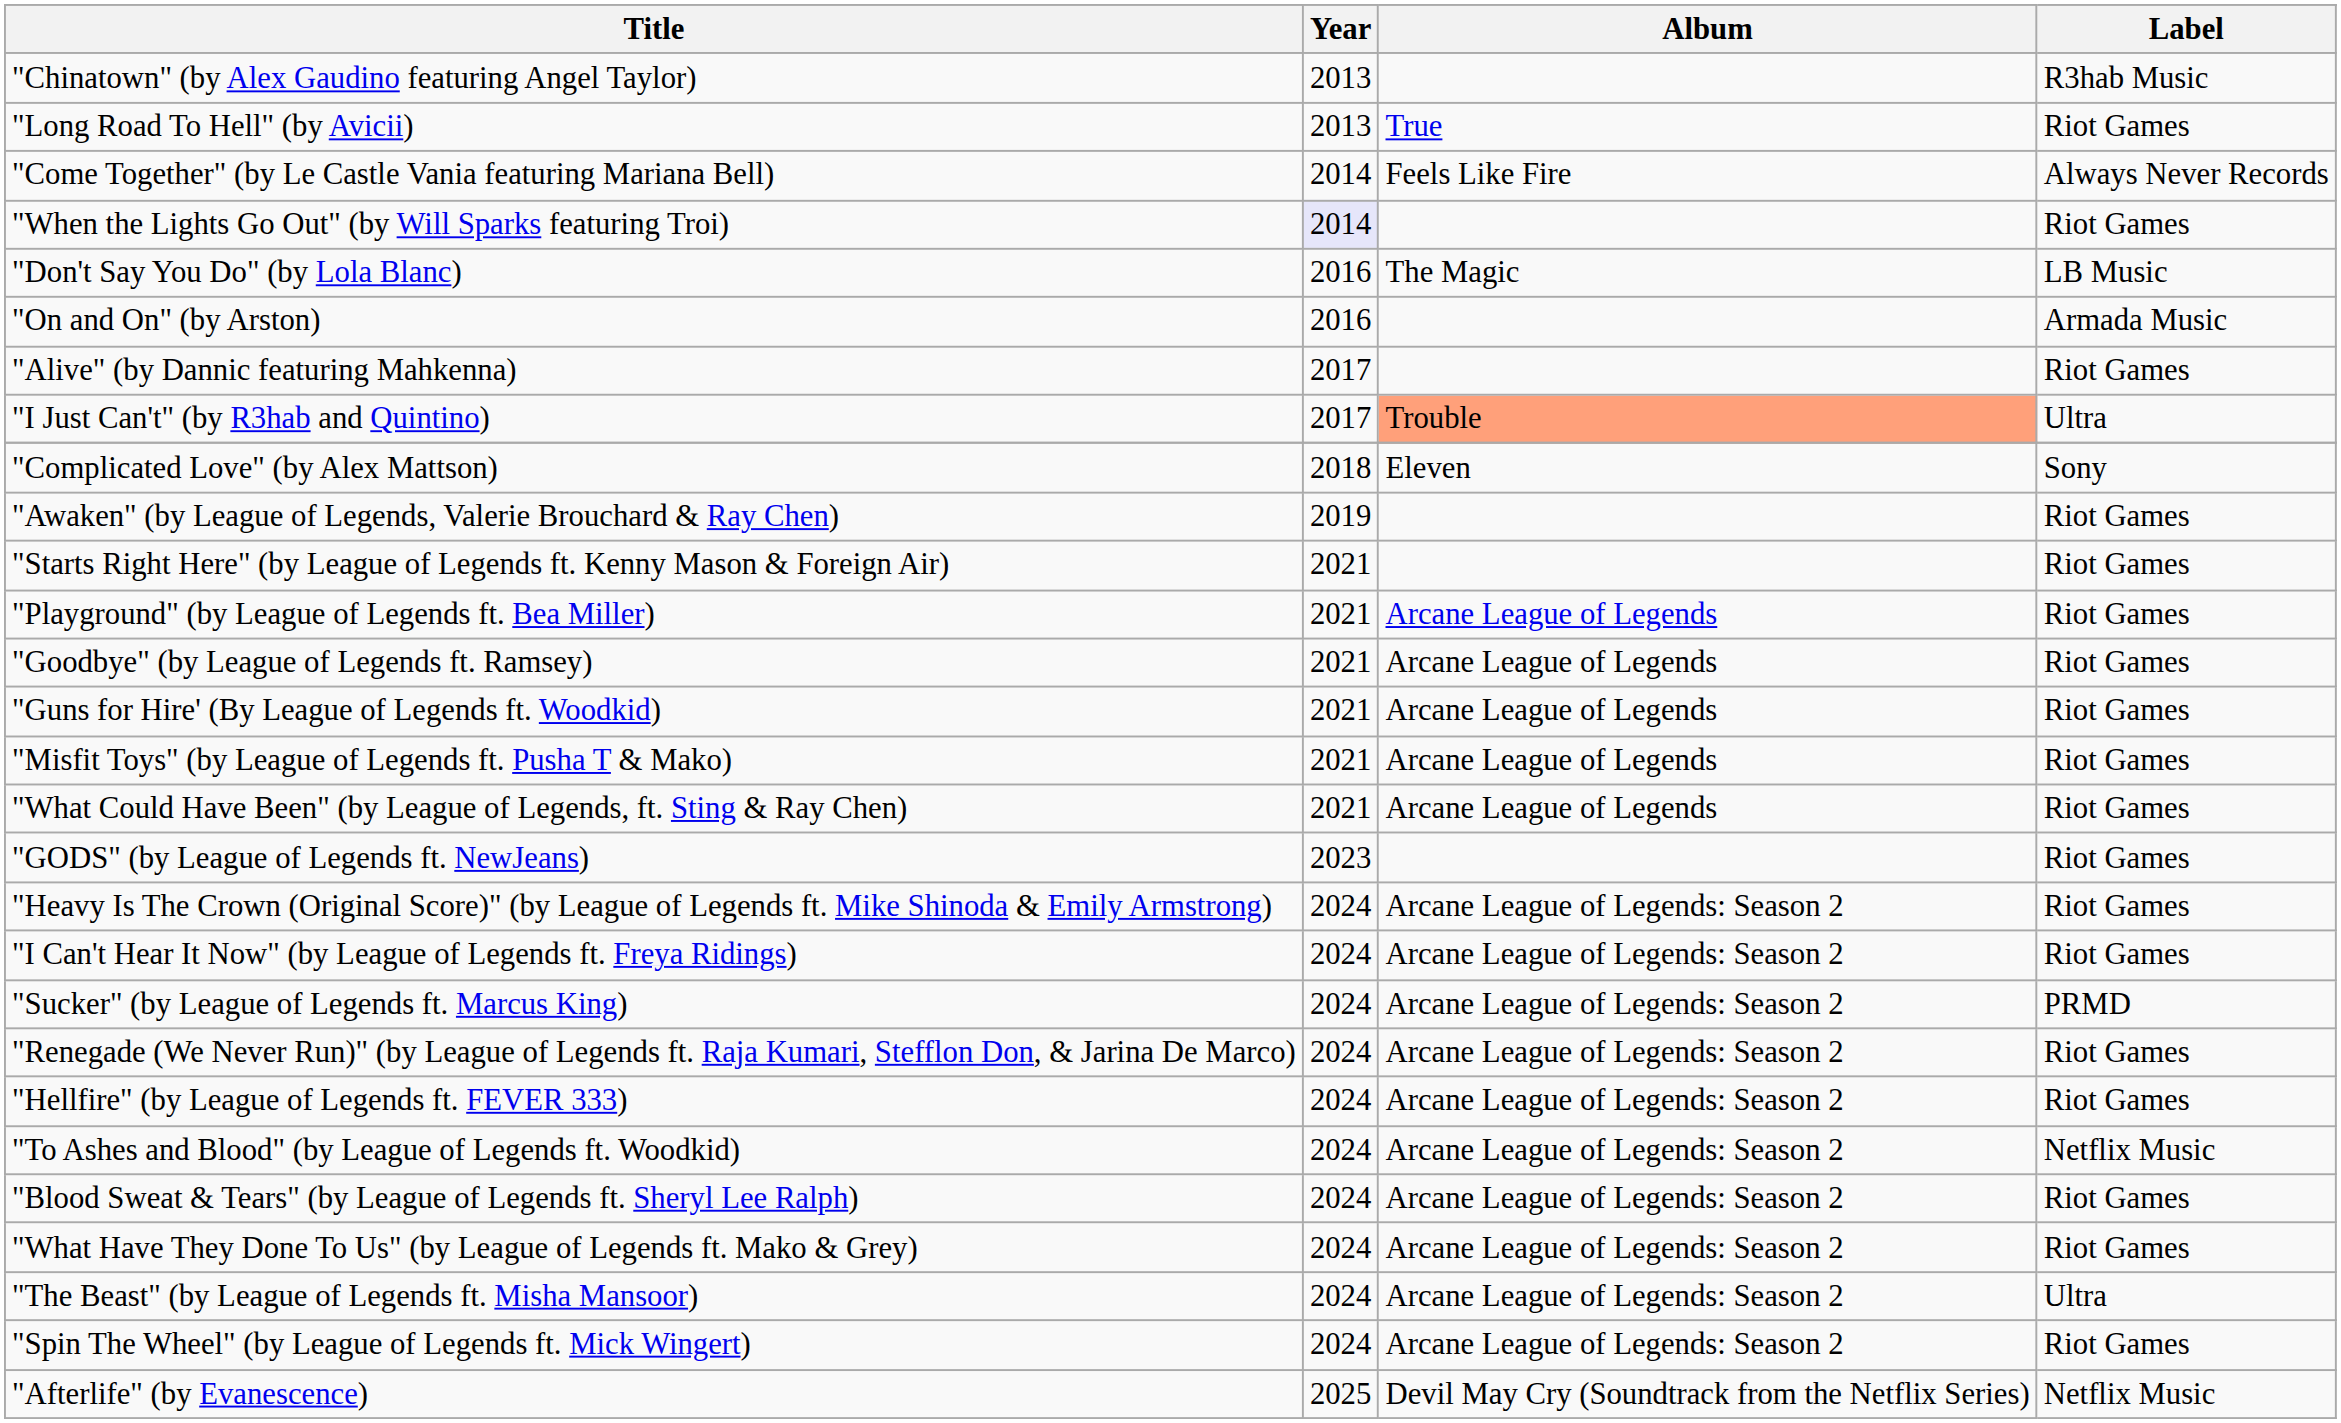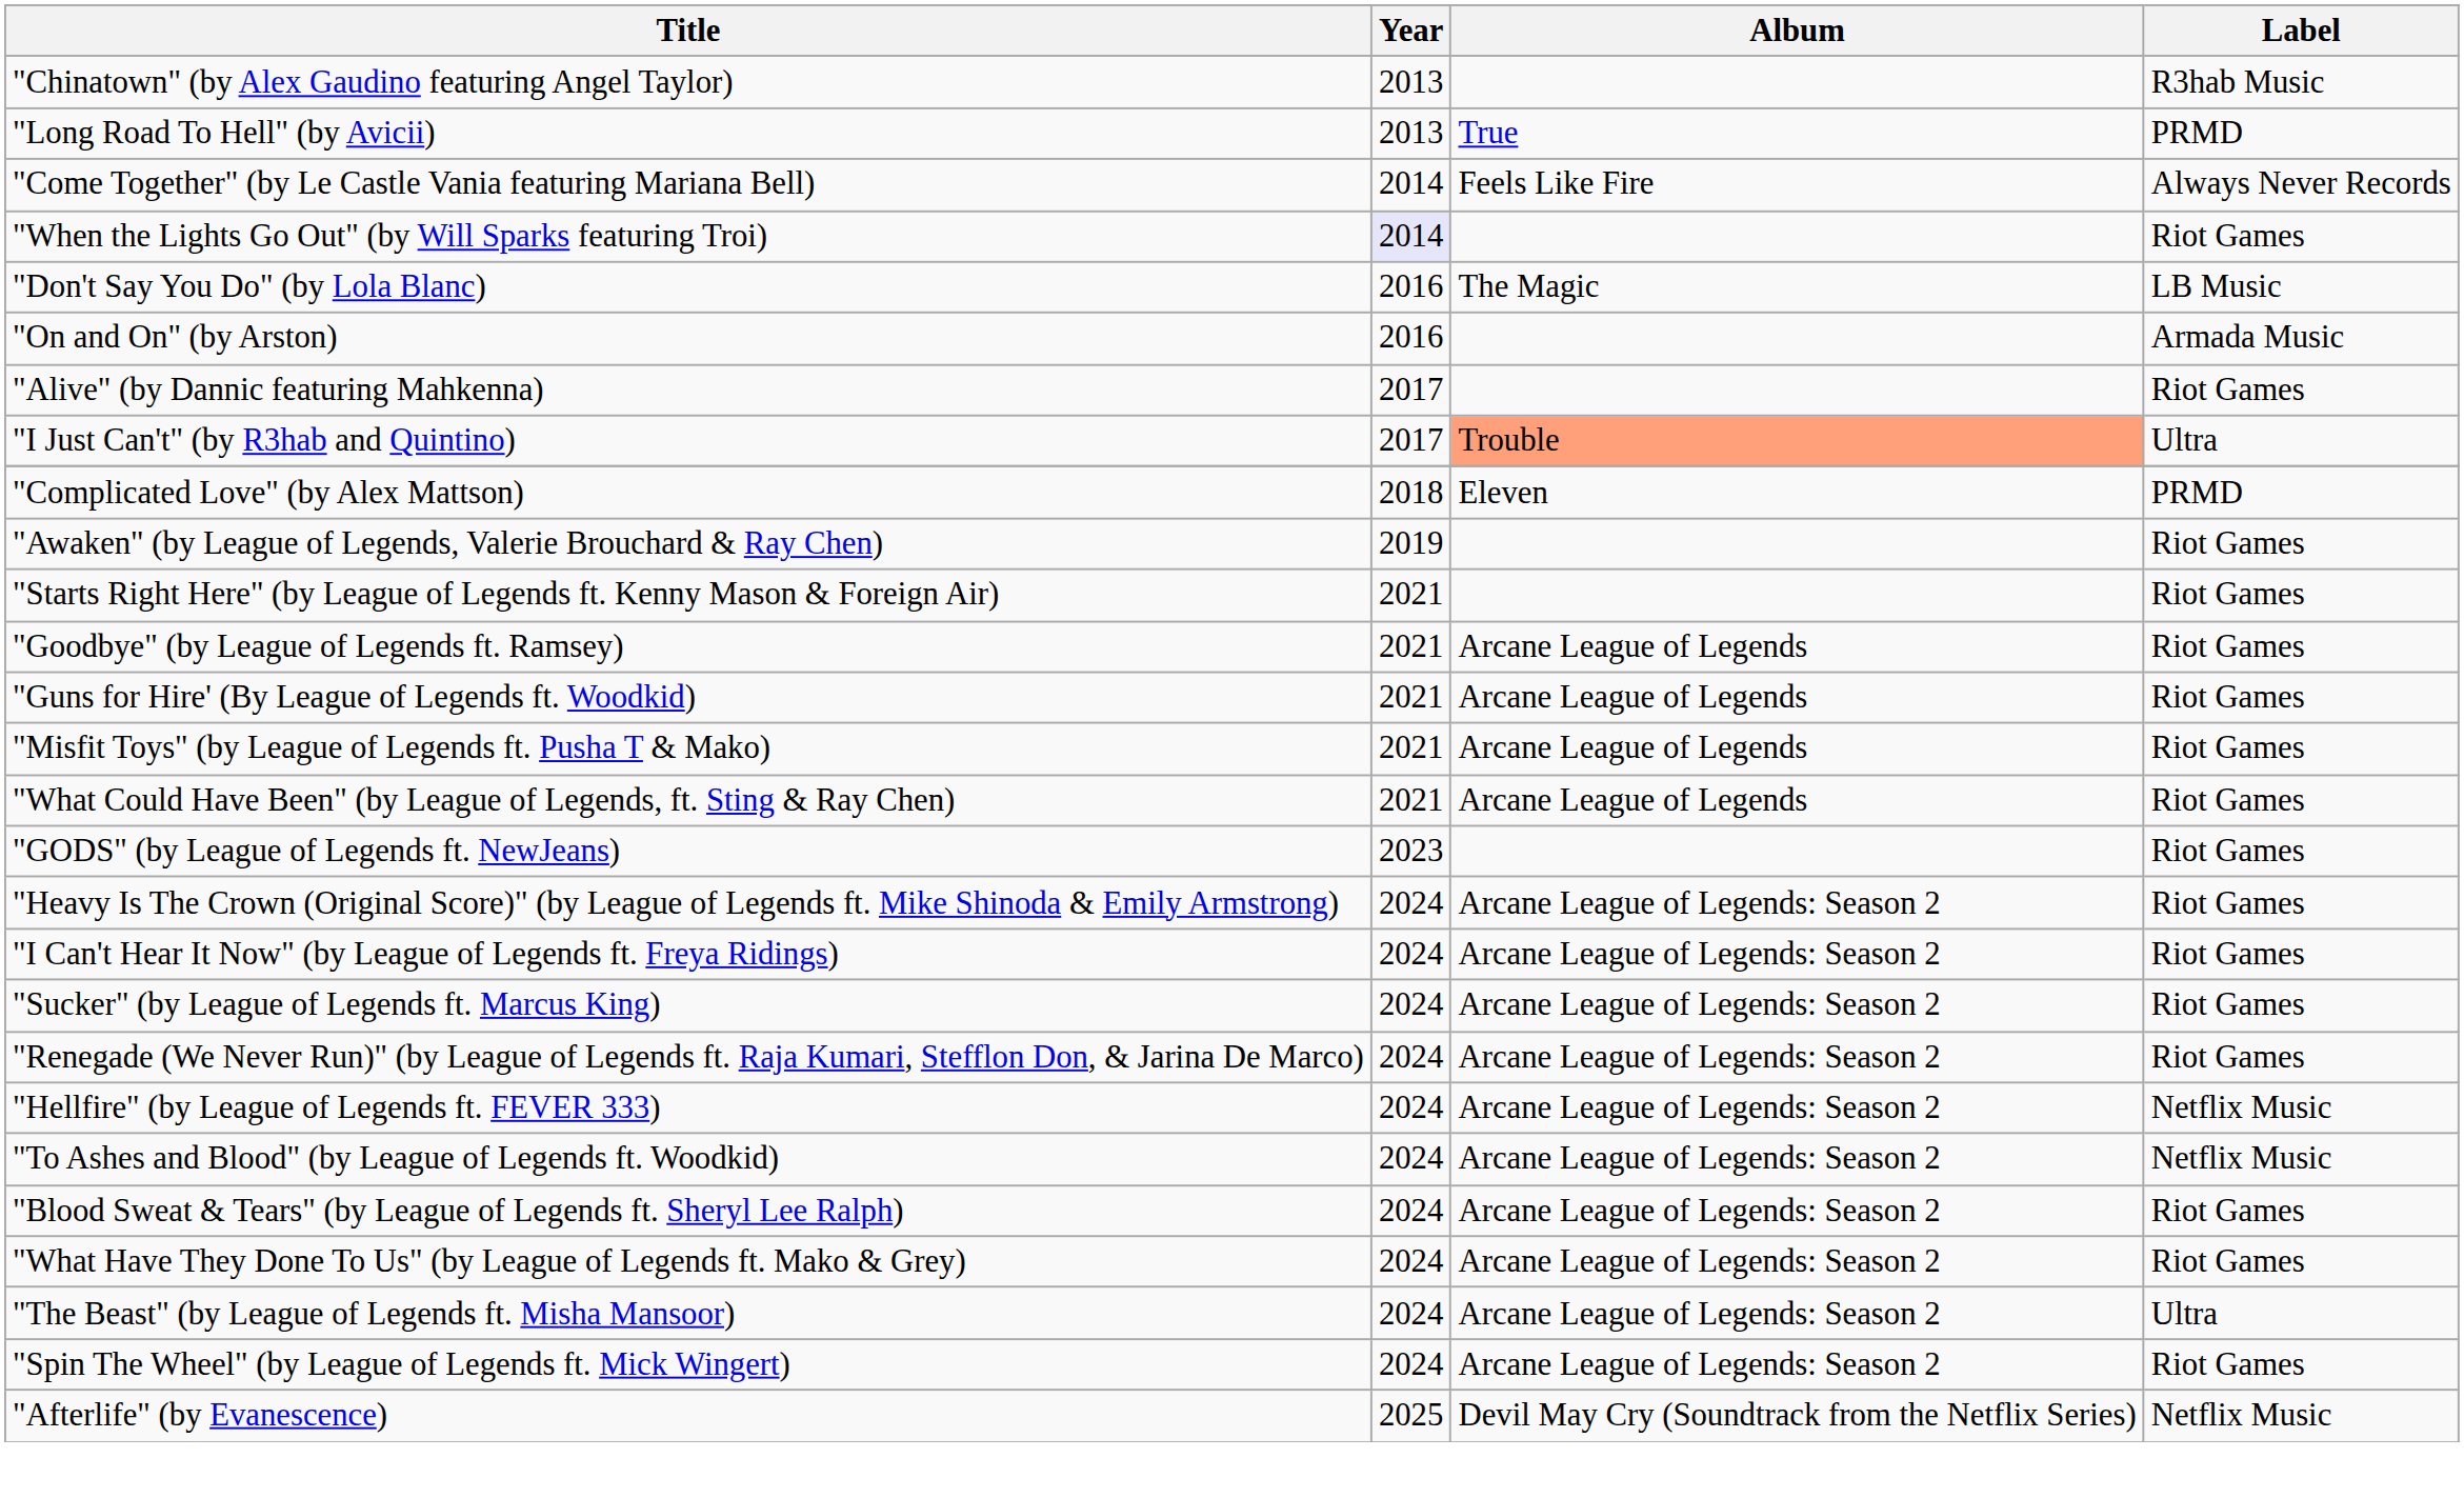"Long Road To Hell" (by Avicii) | Label: Riot Games -> PRMD
"Complicated Love" (by Alex Mattson) | Label: Sony -> PRMD
- row: "Playground" (by League of Legends ft. Bea Miller) | 2021 | Arcane League of Legends | Riot Games
"Sucker" (by League of Legends ft. Marcus King) | Label: PRMD -> Riot Games
"Hellfire" (by League of Legends ft. FEVER 333) | Label: Riot Games -> Netflix Music
